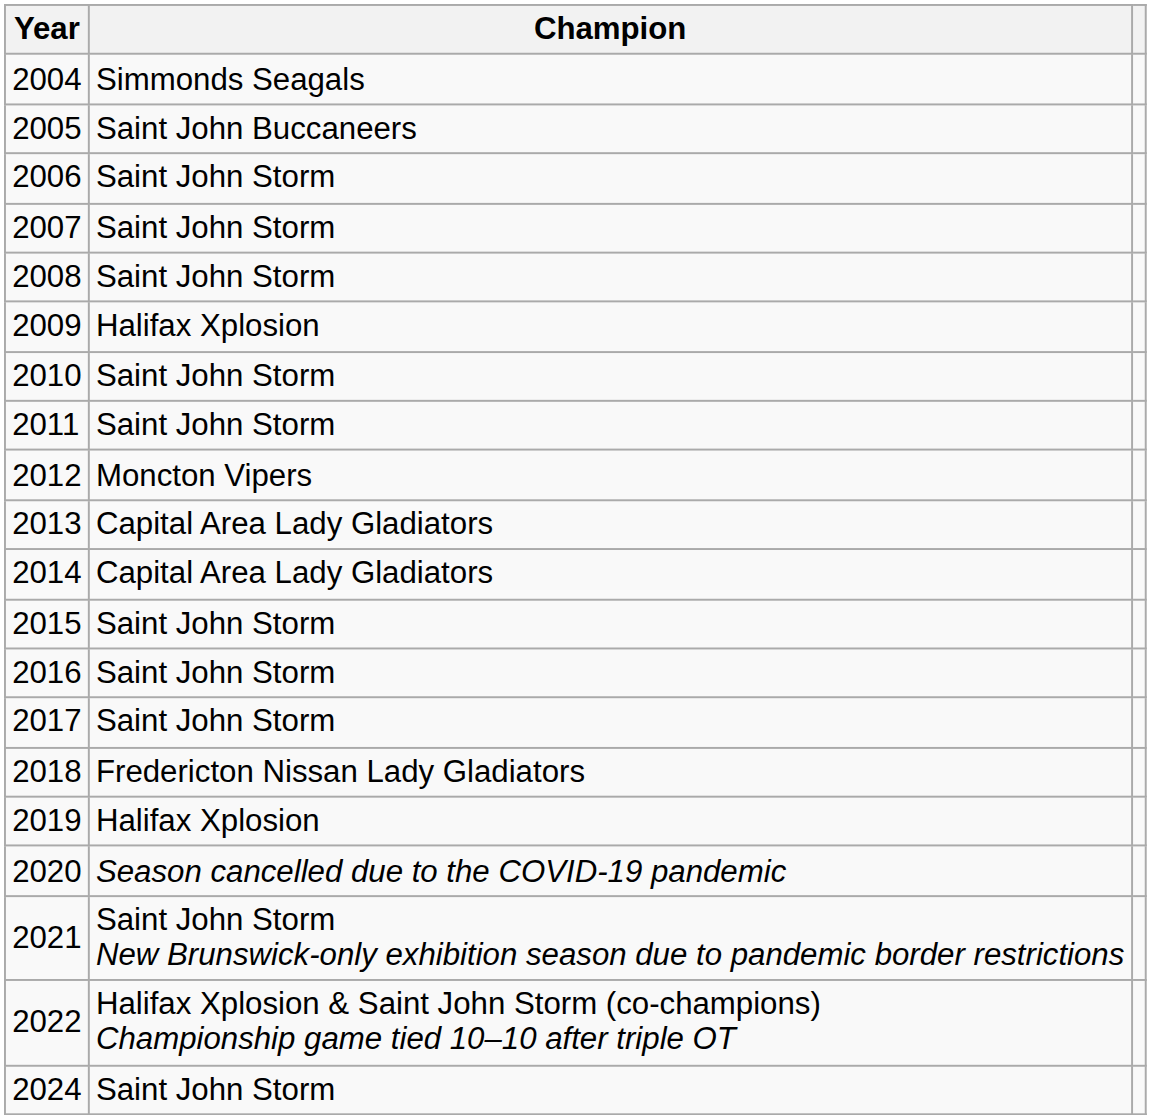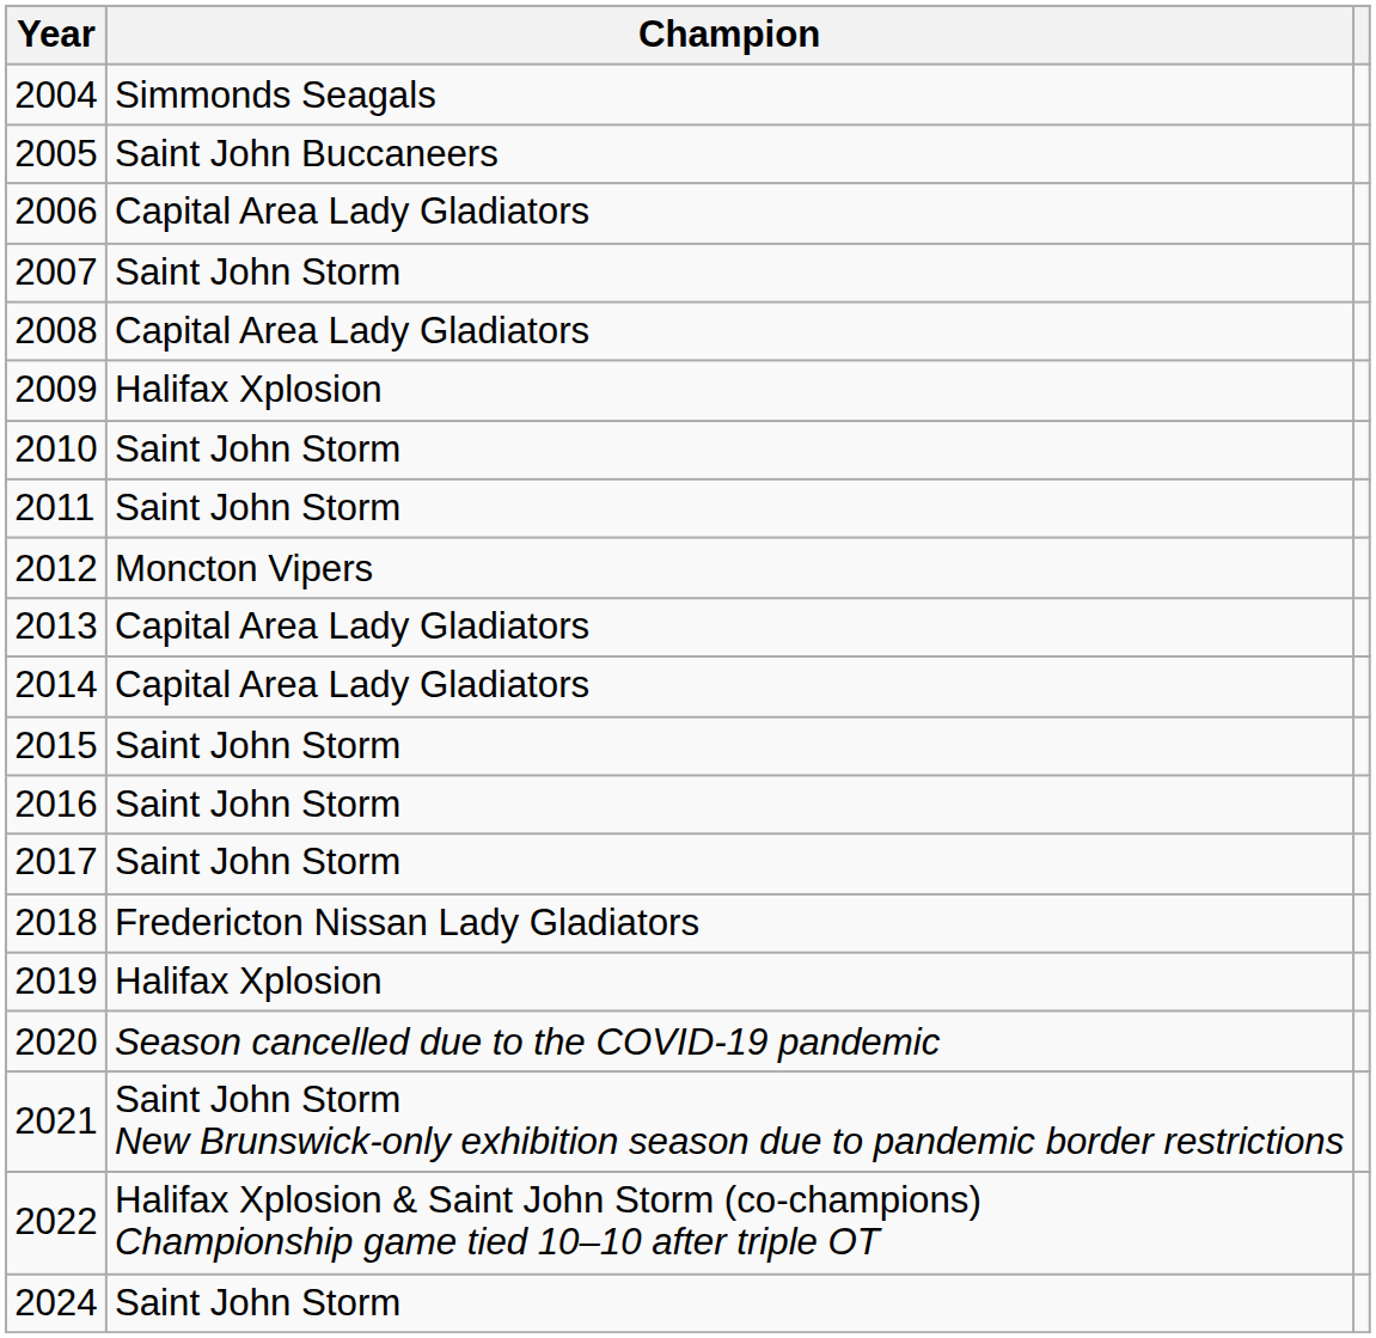2006 | Champion: Saint John Storm -> Capital Area Lady Gladiators
2008 | Champion: Saint John Storm -> Capital Area Lady Gladiators
